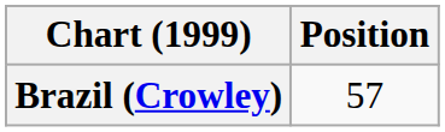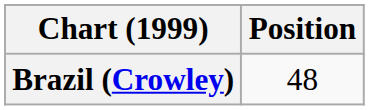Brazil (Crowley) | Position: 57 -> 48
